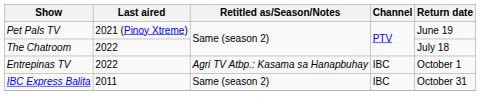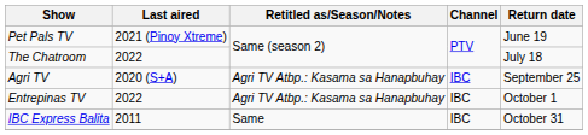+ row: Agri TV | 2020 (S+A) | Agri TV Atbp.: Kasama sa Hanapbuhay | IBC | September 25
IBC Express Balita | Retitled as/Season/Notes: Same (season 2) -> Same
